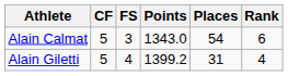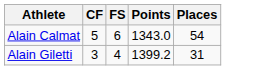- column: Rank | 6 | 4
Alain Calmat | FS: 3 -> 6
Alain Giletti | CF: 5 -> 3
